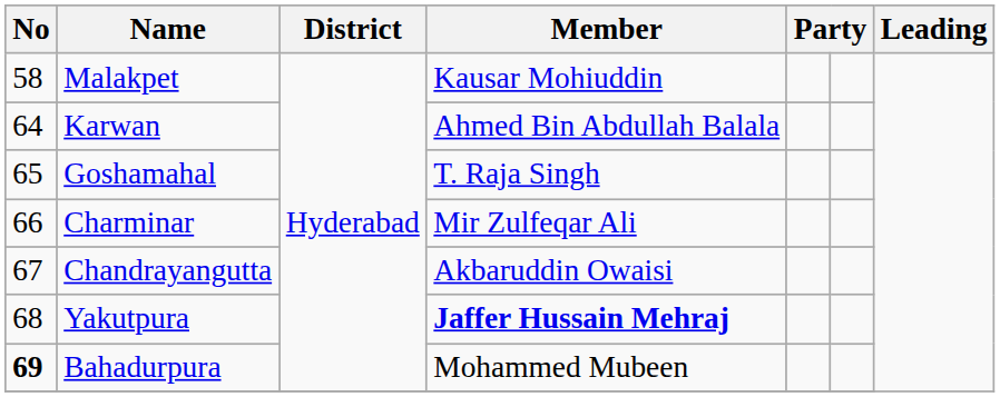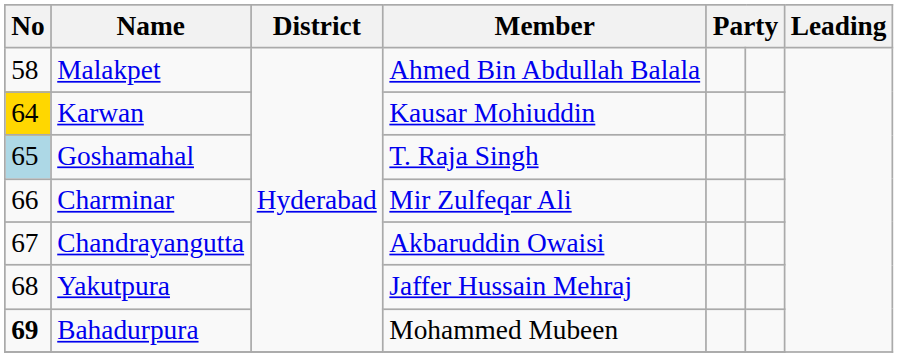Malakpet | Member: Kausar Mohiuddin -> Ahmed Bin Abdullah Balala
Karwan | No: no background -> gold background
Karwan | Member: Ahmed Bin Abdullah Balala -> Kausar Mohiuddin
Goshamahal | No: no background -> lightblue background
Yakutpura | Member: bold -> normal
